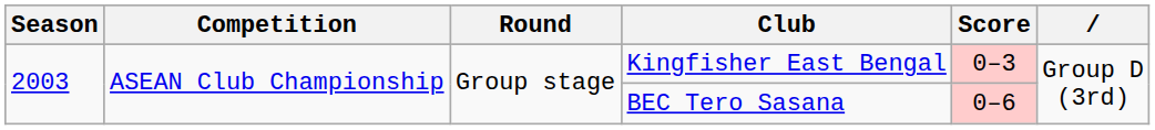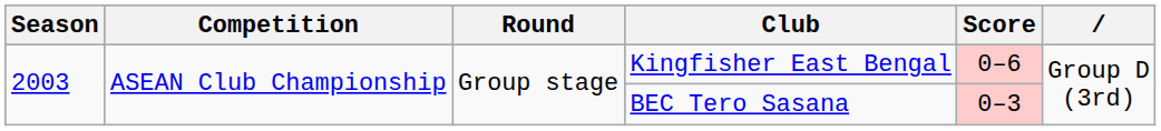Kingfisher East Bengal | Score: 0–3 -> 0–6
BEC Tero Sasana | Score: 0–6 -> 0–3
